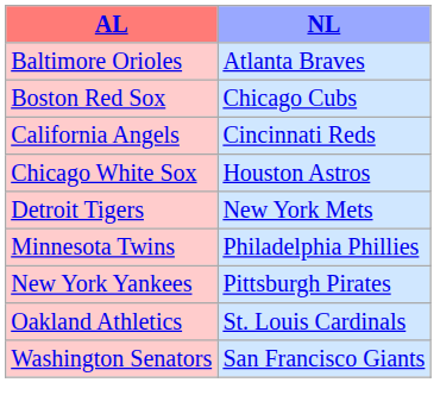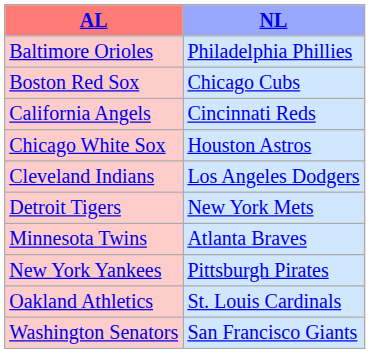Baltimore Orioles | NL: Atlanta Braves -> Philadelphia Phillies
+ row: Cleveland Indians | Los Angeles Dodgers
Minnesota Twins | NL: Philadelphia Phillies -> Atlanta Braves
